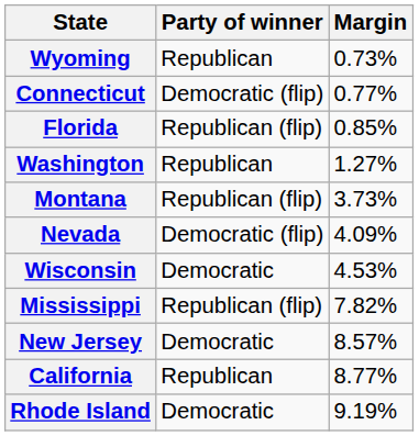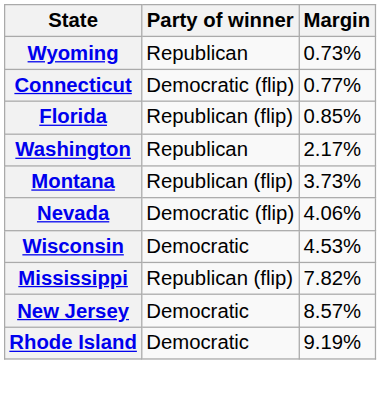Washington | Margin: 1.27% -> 2.17%
Nevada | Margin: 4.09% -> 4.06%
- row: California | Republican | 8.77%
